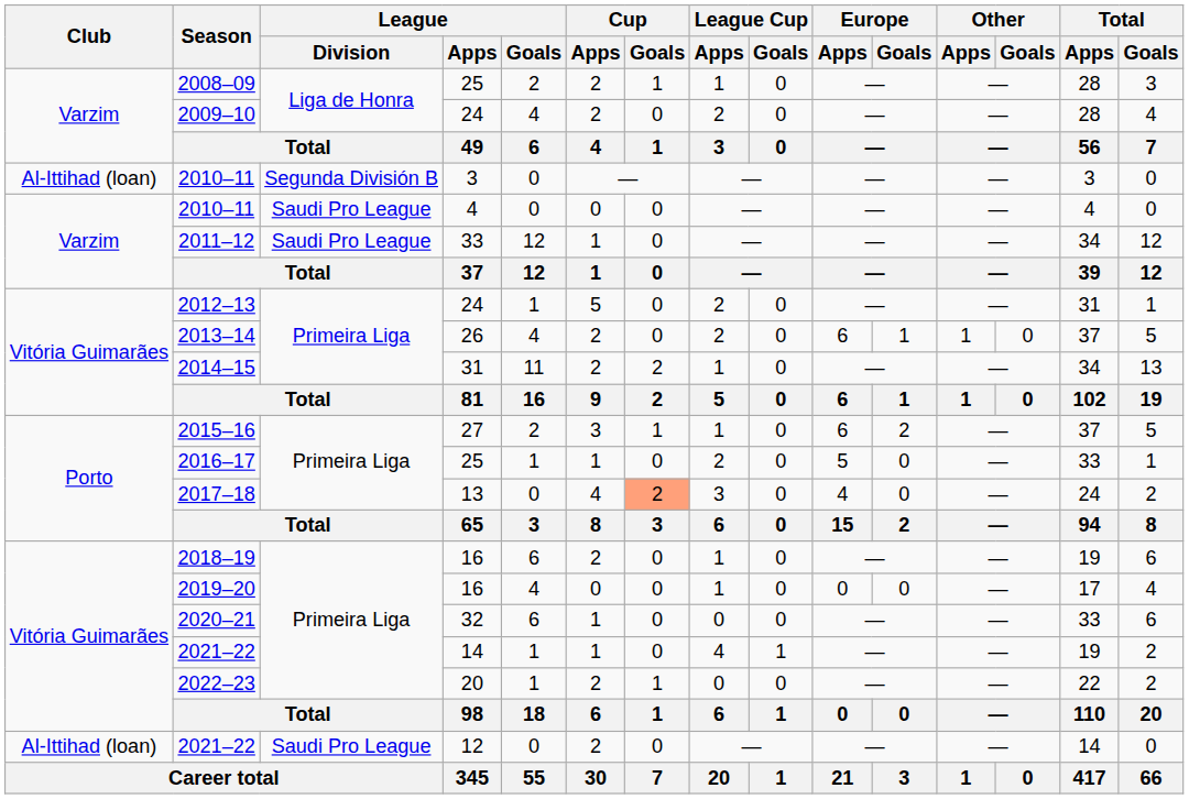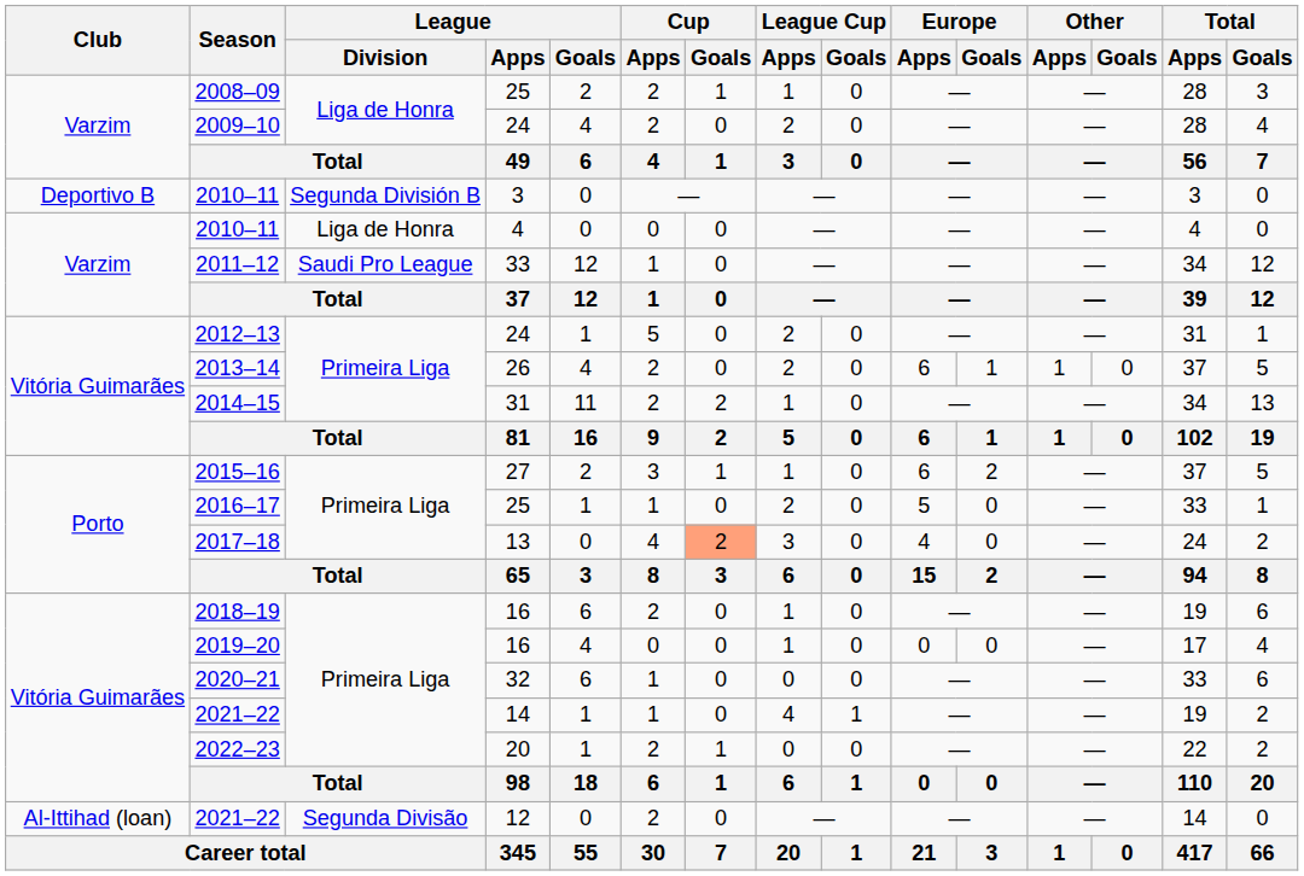2010–11 / 3 | Club: Al-Ittihad (loan) -> Deportivo B
2010–11 / 4 | League / Division: Saudi Pro League -> Liga de Honra
2021–22 / 12 | League / Division: Saudi Pro League -> Segunda Divisão
